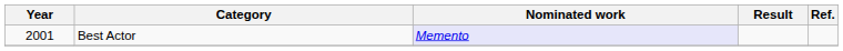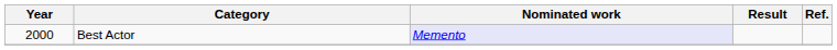Best Actor | Year: 2001 -> 2000
